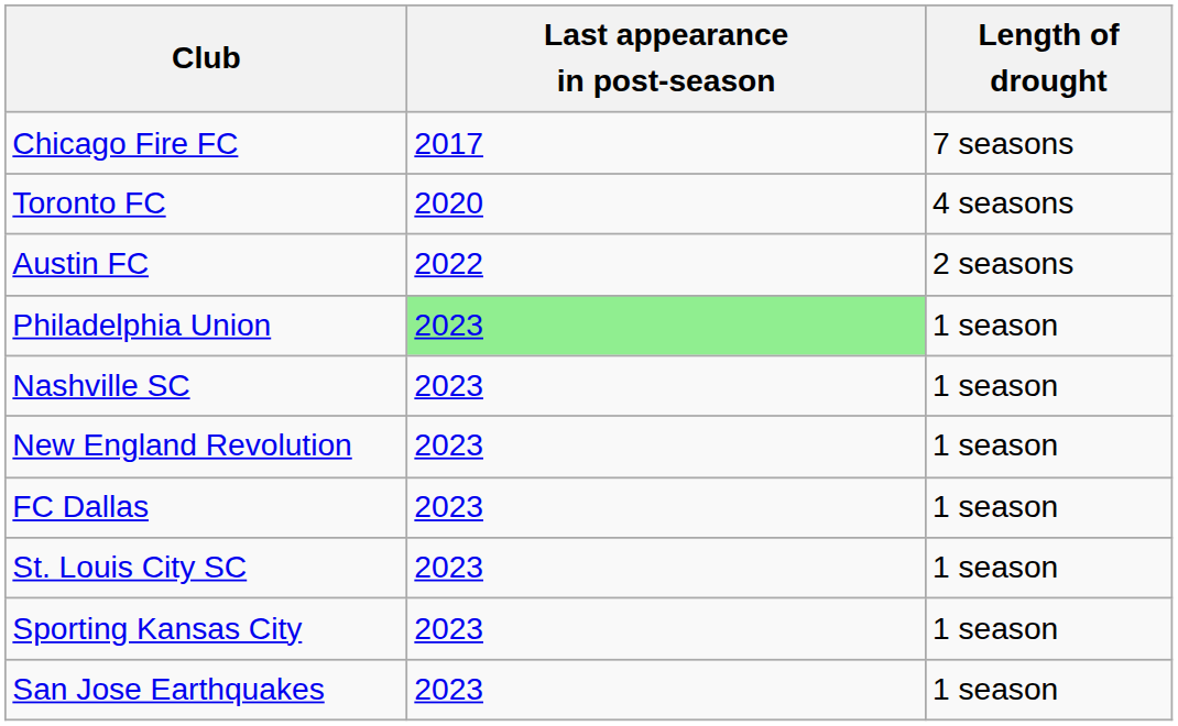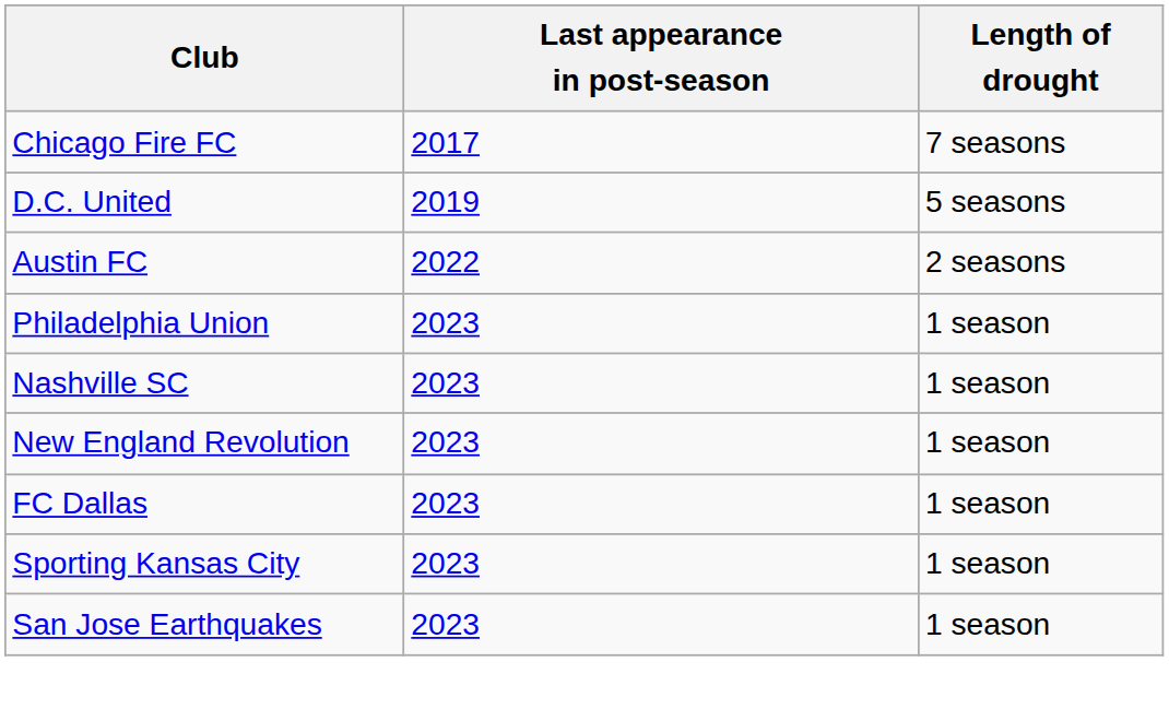+ row: D.C. United | 2019 | 5 seasons
- row: Toronto FC | 2020 | 4 seasons
Philadelphia Union | Last appearance in post-season: lightgreen background -> no background
- row: St. Louis City SC | 2023 | 1 season
